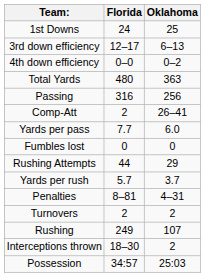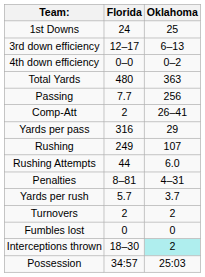Passing | Florida: 316 -> 7.7
Yards per pass | Florida: 7.7 -> 316
Yards per pass | Oklahoma: 6.0 -> 29
rows swapped: Rushing <-> Fumbles lost
Rushing Attempts | Oklahoma: 29 -> 6.0
rows swapped: Yards per rush <-> Penalties
Interceptions thrown | Oklahoma: no background -> paleturquoise background
